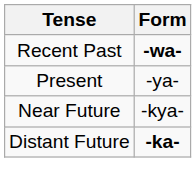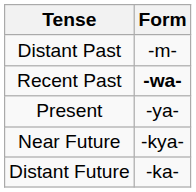+ row: Distant Past | -m-
Distant Future | Form: bold -> normal
